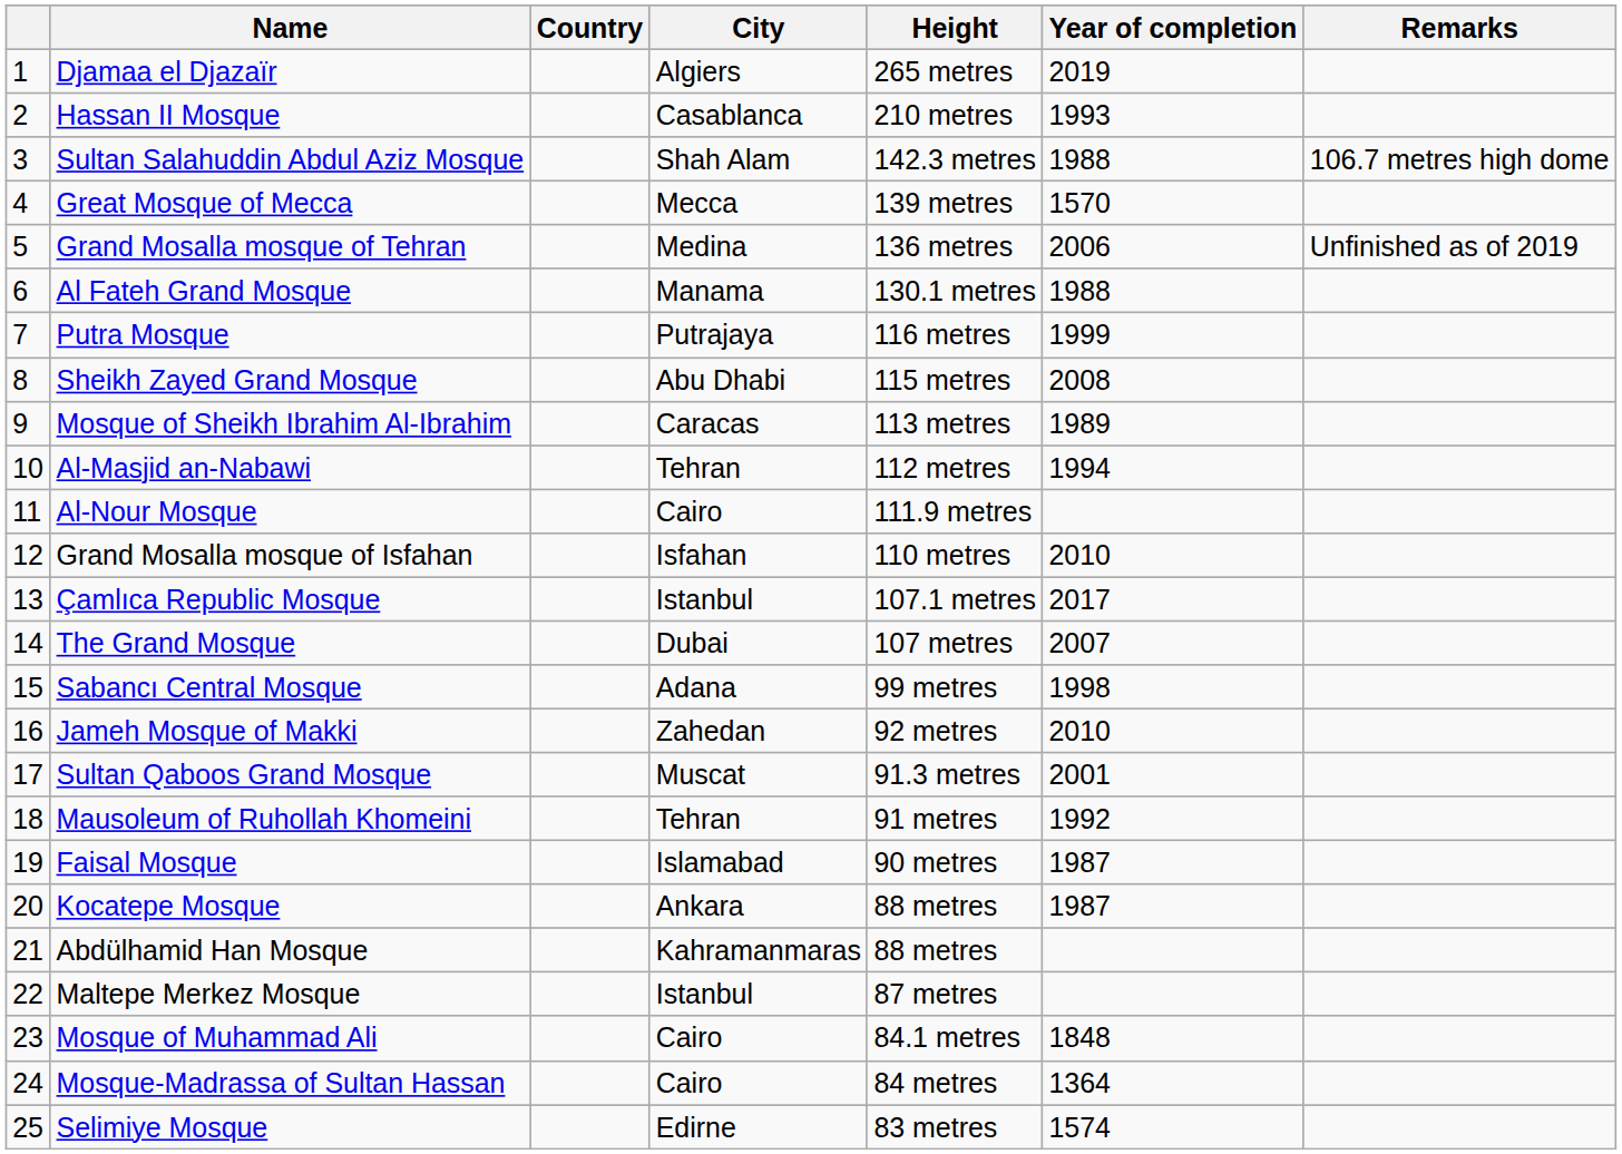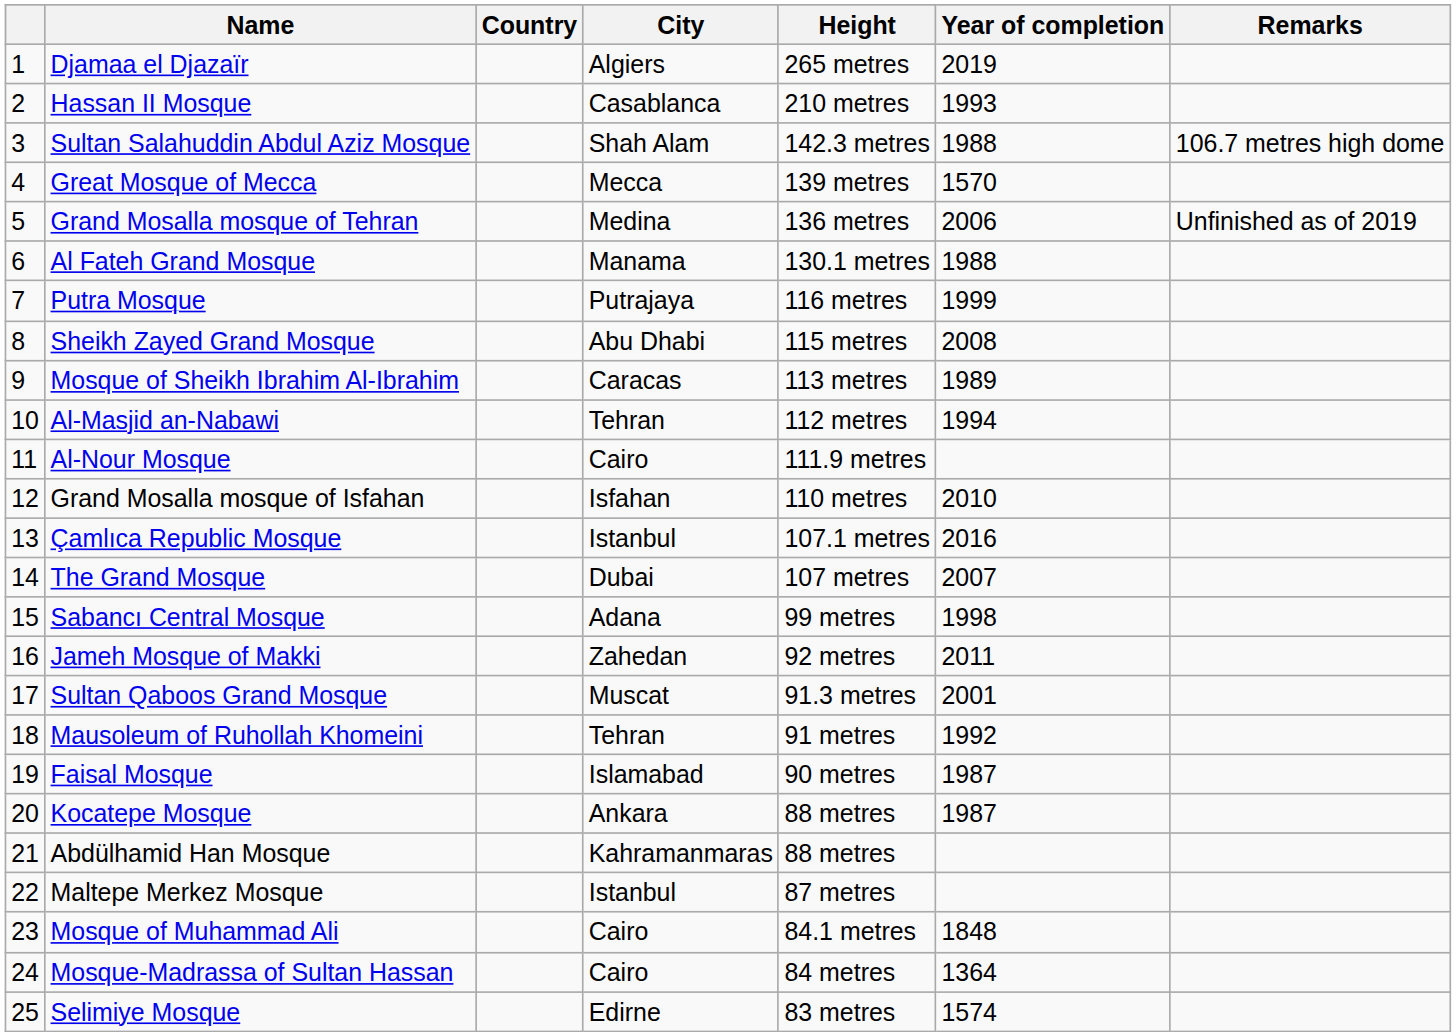Çamlıca Republic Mosque | Year of completion: 2017 -> 2016
Jameh Mosque of Makki | Year of completion: 2010 -> 2011
